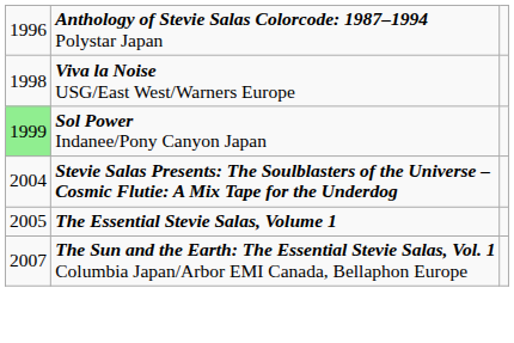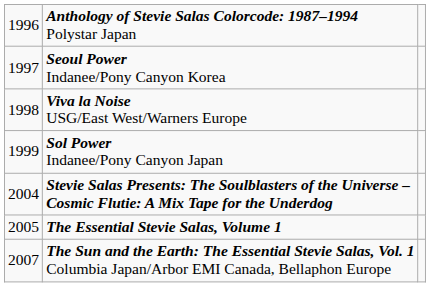+ row: 1997 | Seoul Power Indanee/Pony Canyon Korea
Sol Power Indanee/Pony Canyon Japan | column 1: lightgreen background -> no background
